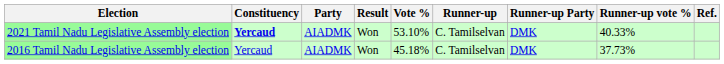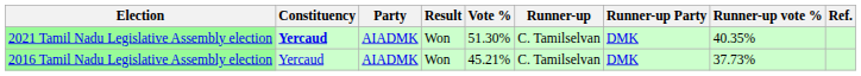2021 Tamil Nadu Legislative Assembly election | Vote %: 53.10% -> 51.30%
2021 Tamil Nadu Legislative Assembly election | Runner-up vote %: 40.33% -> 40.35%
2016 Tamil Nadu Legislative Assembly election | Vote %: 45.18% -> 45.21%
